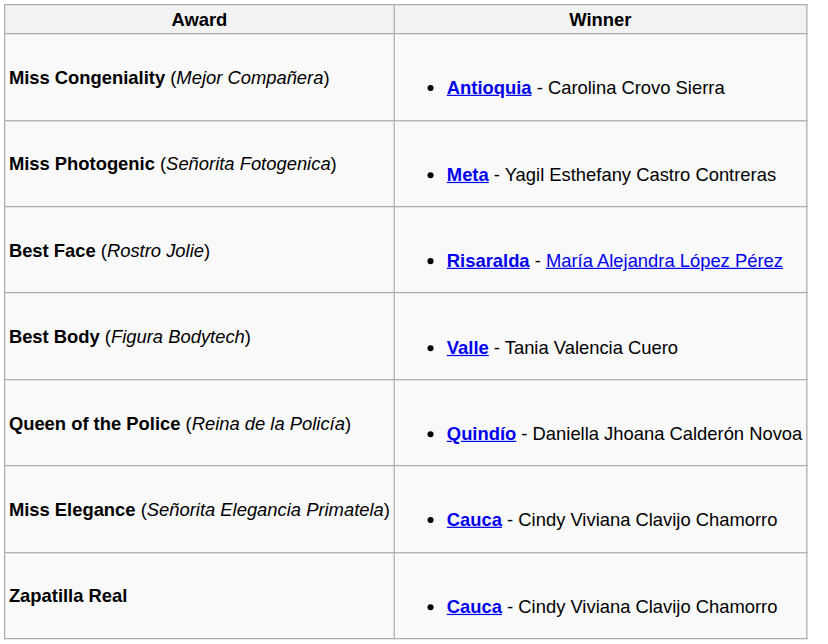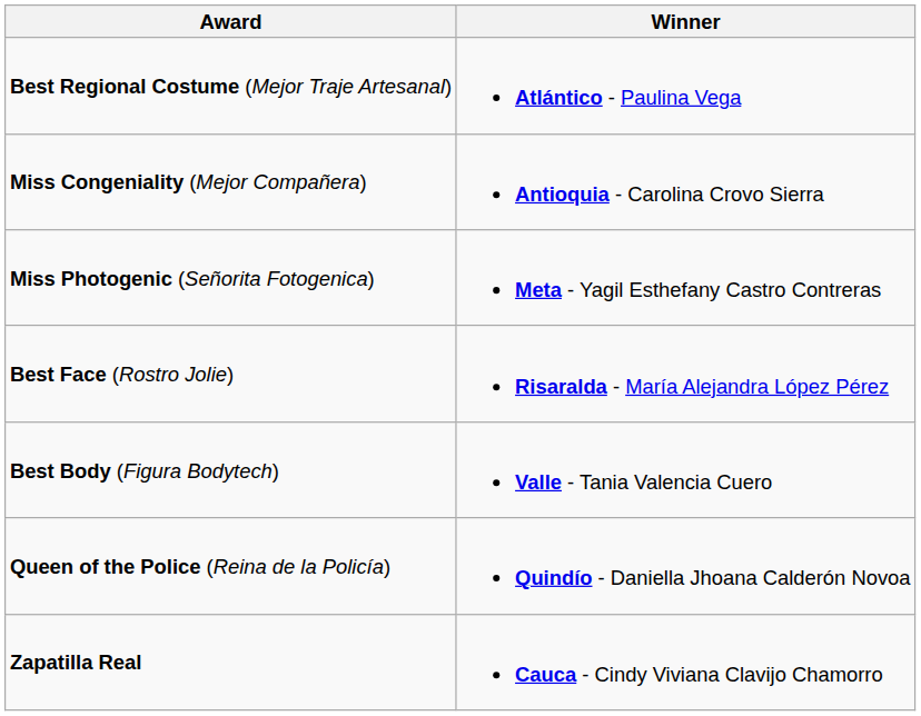+ row: Best Regional Costume (Mejor Traje Artesanal) | Atlántico - Paulina Vega
- row: Miss Elegance (Señorita Elegancia Primatela) | Cauca - Cindy Viviana Clavijo Chamorro
